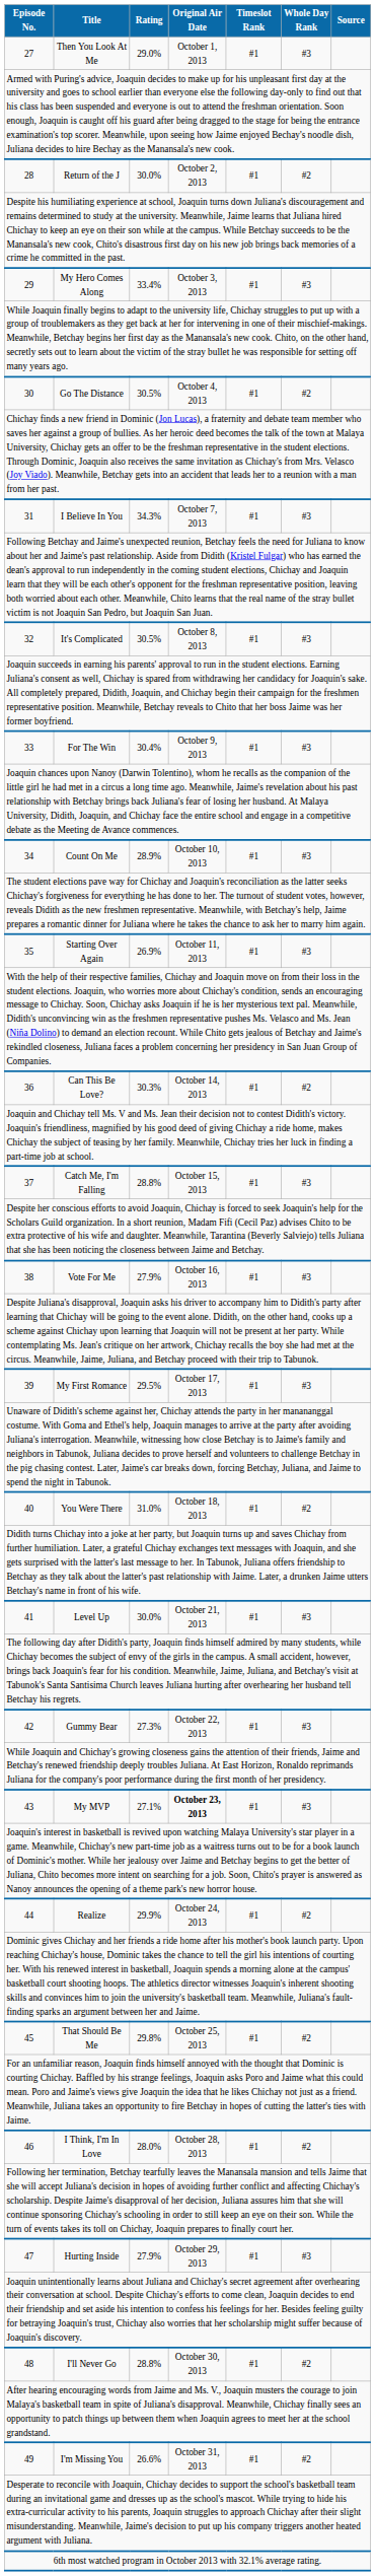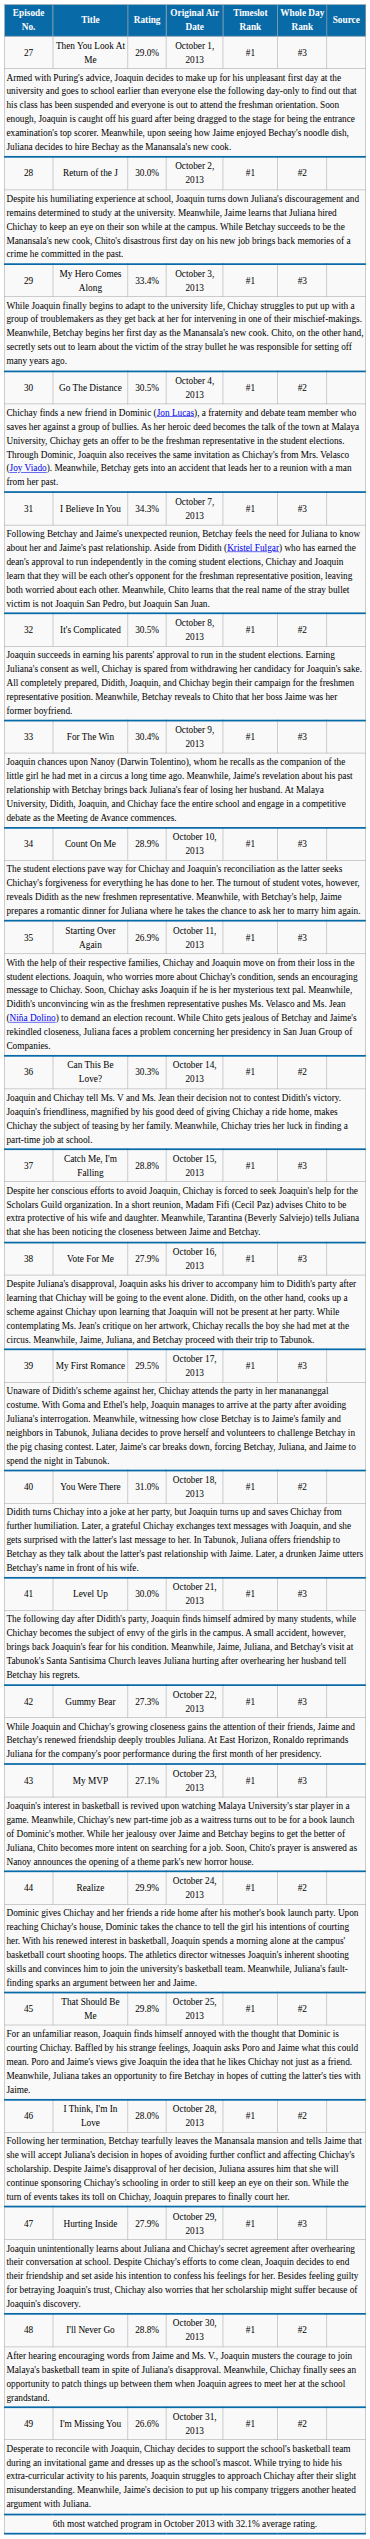32 | Whole Day Rank: #3 -> #2
43 | Original Air Date: bold -> normal
